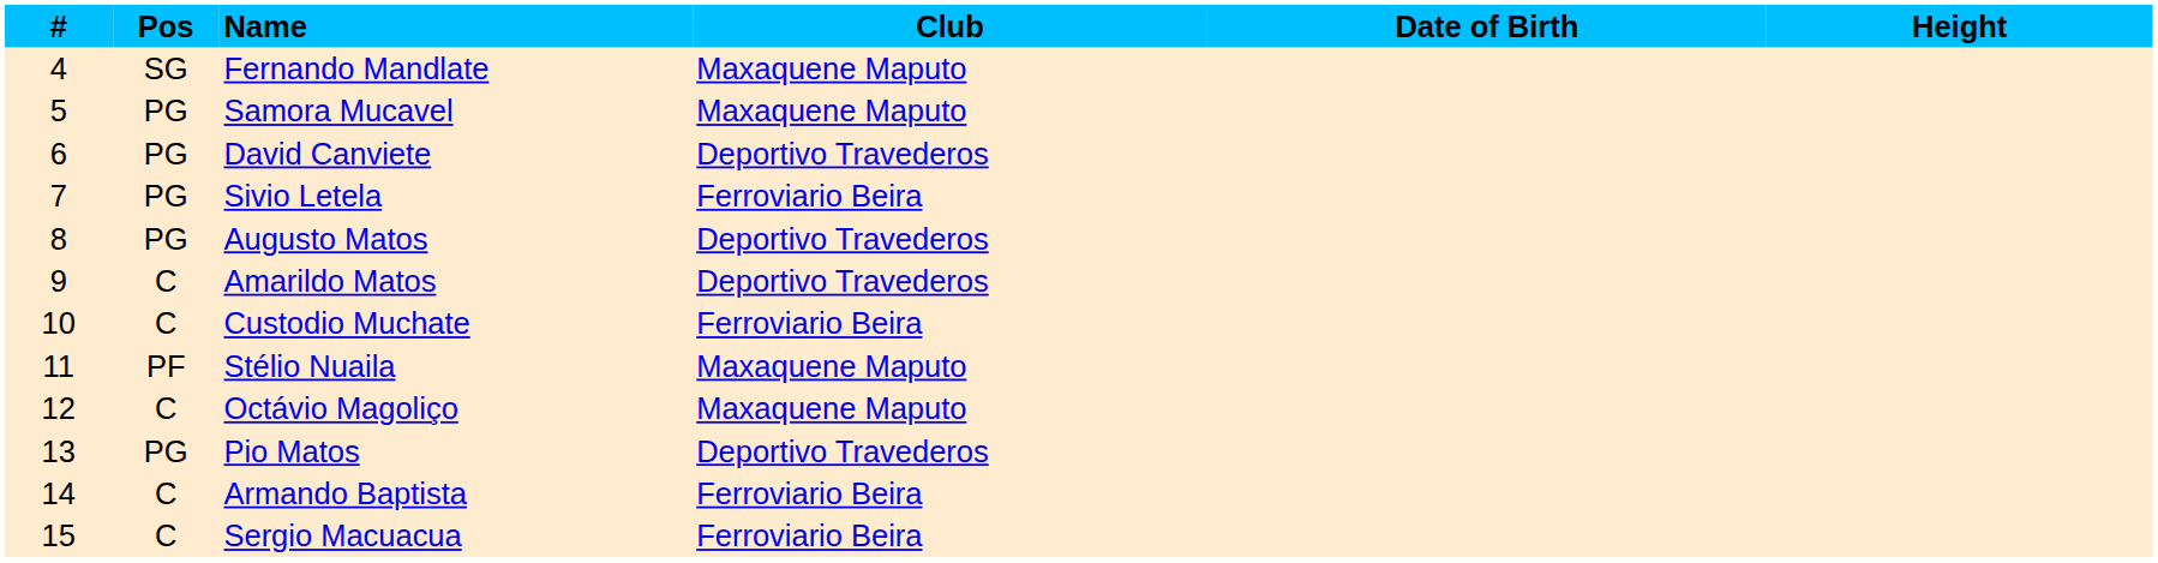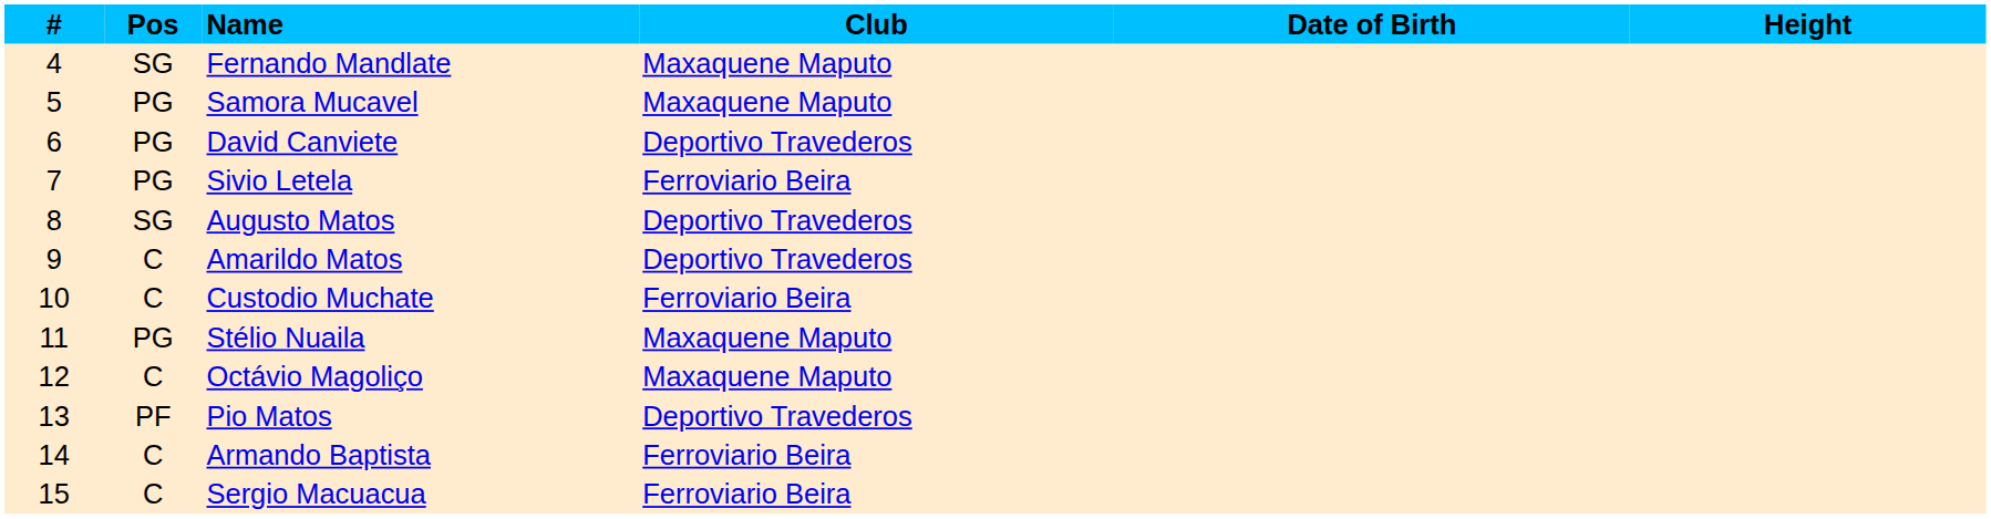Augusto Matos | Pos: PG -> SG
Stélio Nuaila | Pos: PF -> PG
Pio Matos | Pos: PG -> PF
